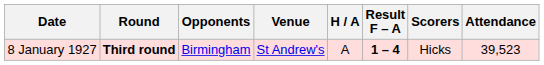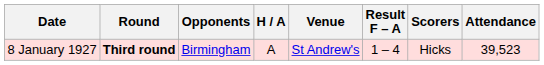columns swapped: H / A <-> Venue
8 January 1927 | Result F – A: bold -> normal
